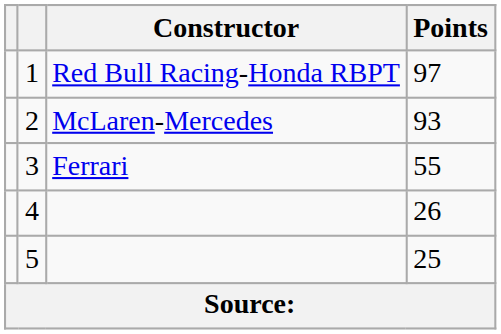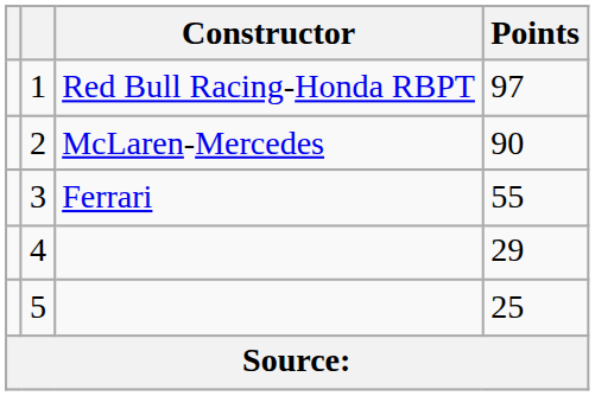2 | Points: 93 -> 90
4 | Points: 26 -> 29
